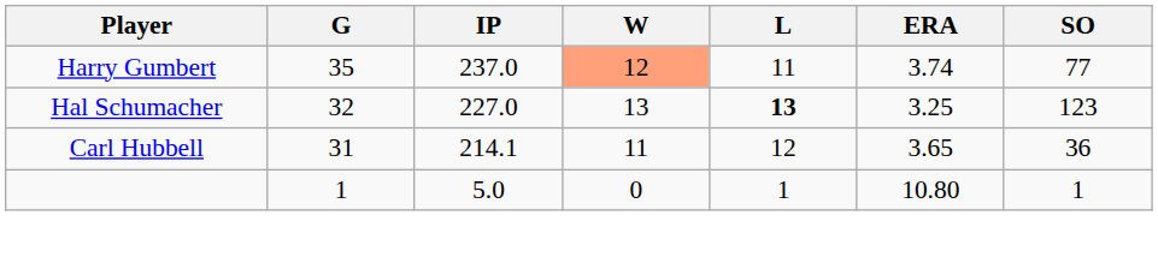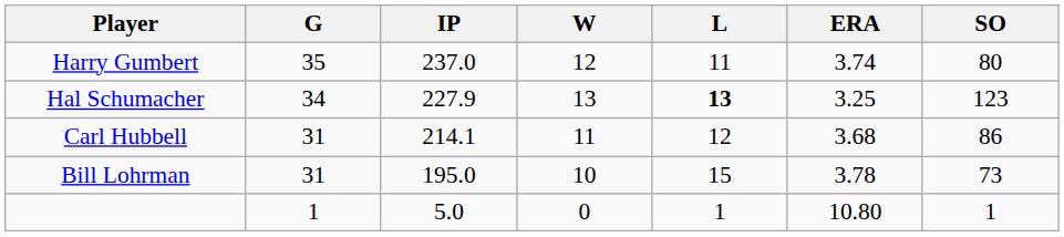Harry Gumbert | W: lightsalmon background -> no background
Harry Gumbert | SO: 77 -> 80
Hal Schumacher | G: 32 -> 34
Hal Schumacher | IP: 227.0 -> 227.9
Carl Hubbell | ERA: 3.65 -> 3.68
Carl Hubbell | SO: 36 -> 86
+ row: Bill Lohrman | 31 | 195.0 | 10 | 15 | 3.78 | 73
